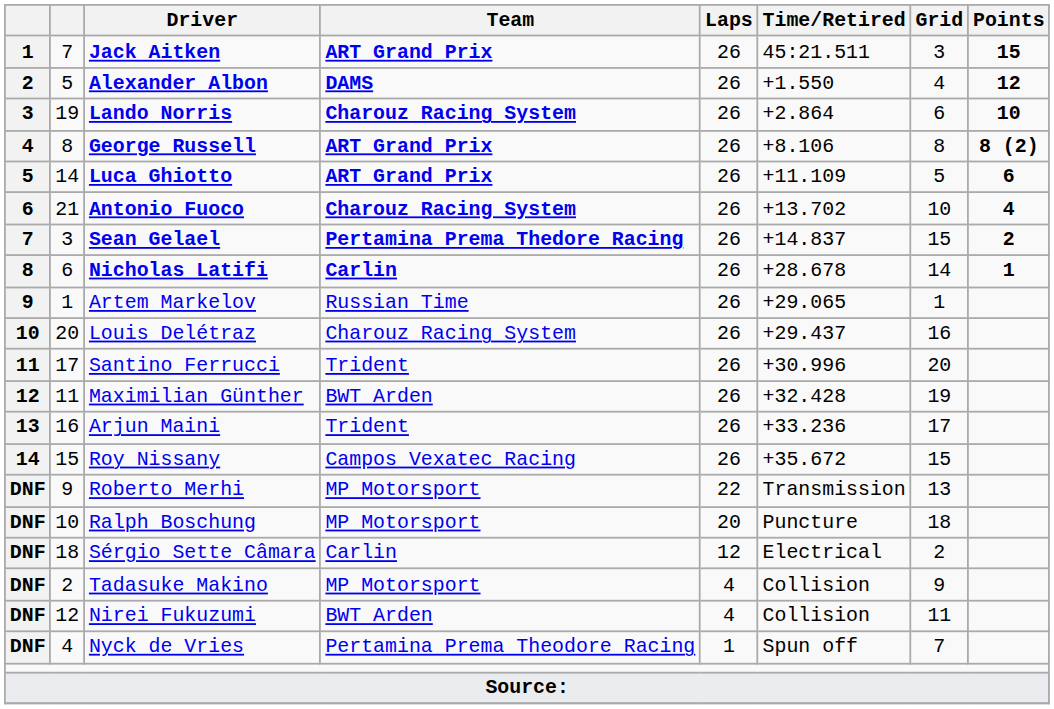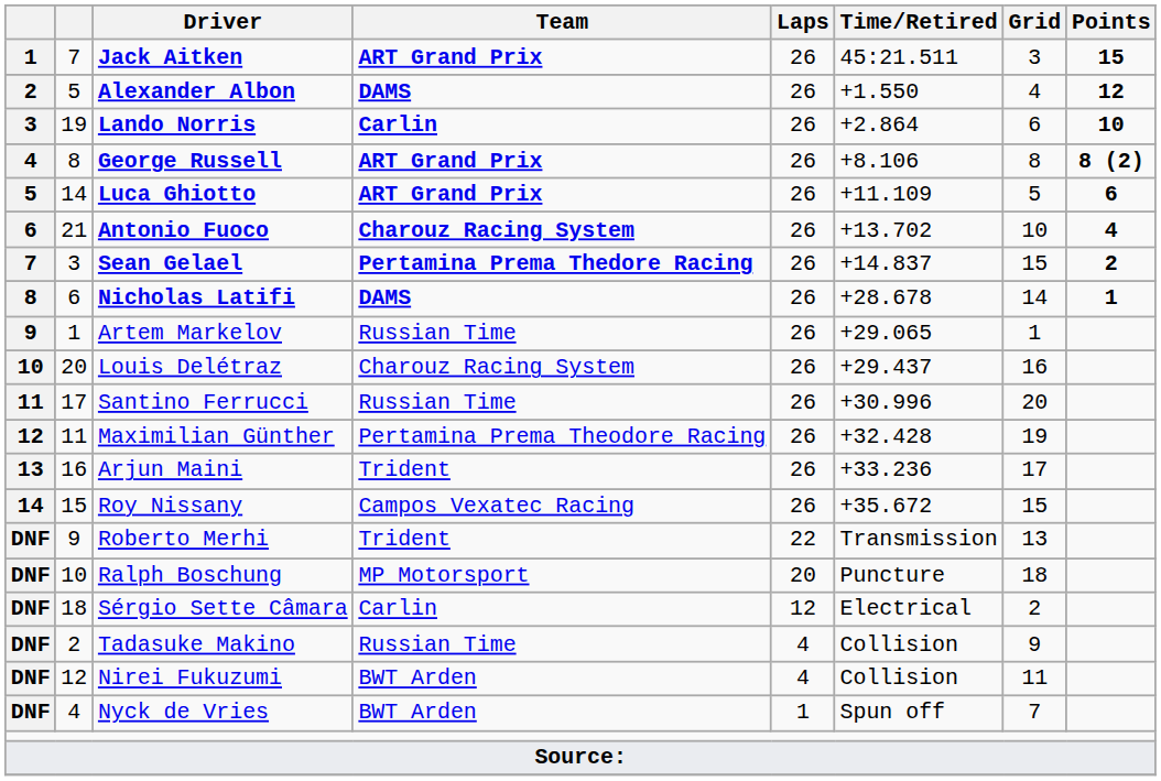Lando Norris | Team: Charouz Racing System -> Carlin
Nicholas Latifi | Team: Carlin -> DAMS
Santino Ferrucci | Team: Trident -> Russian Time
Maximilian Günther | Team: BWT Arden -> Pertamina Prema Theodore Racing
Roberto Merhi | Team: MP Motorsport -> Trident
Tadasuke Makino | Team: MP Motorsport -> Russian Time
Nyck de Vries | Team: Pertamina Prema Theodore Racing -> BWT Arden
